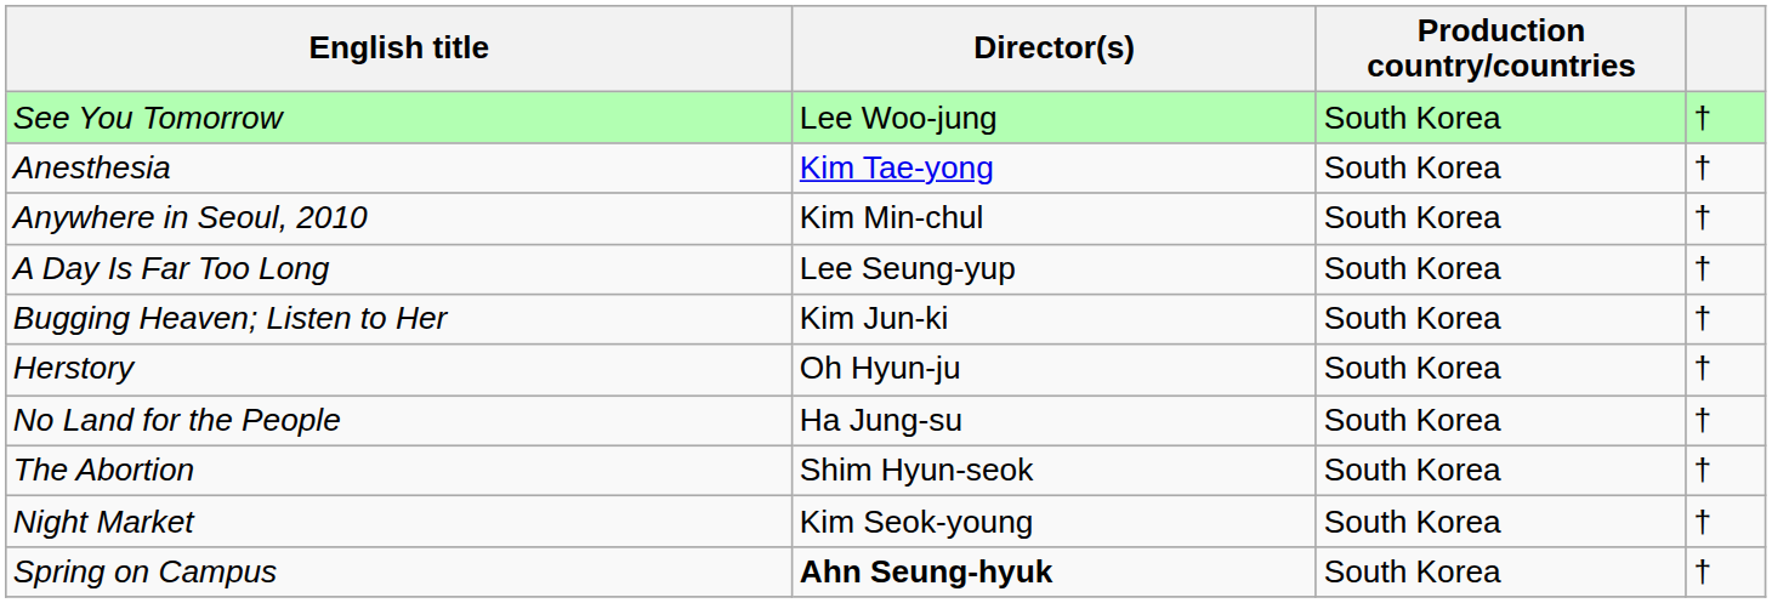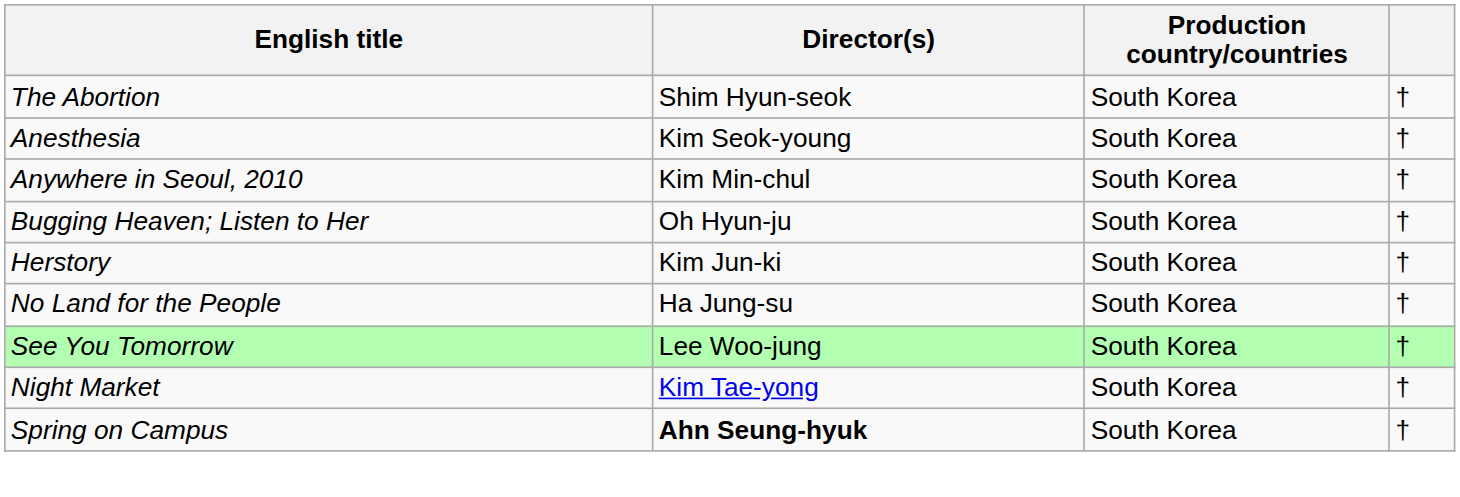rows swapped: The Abortion <-> See You Tomorrow
Anesthesia | Director(s): Kim Tae-yong -> Kim Seok-young
- row: A Day Is Far Too Long | Lee Seung-yup | South Korea | †
Bugging Heaven; Listen to Her | Director(s): Kim Jun-ki -> Oh Hyun-ju
Herstory | Director(s): Oh Hyun-ju -> Kim Jun-ki
Night Market | Director(s): Kim Seok-young -> Kim Tae-yong
